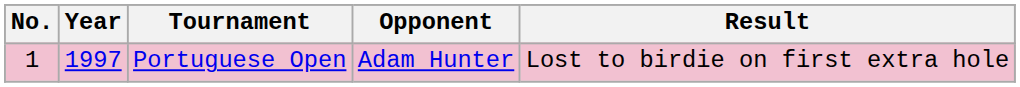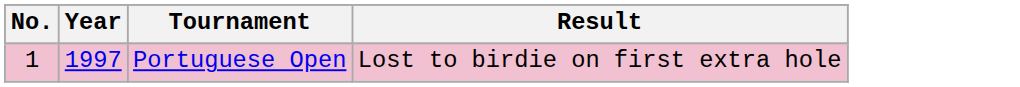- column: Opponent | Adam Hunter
